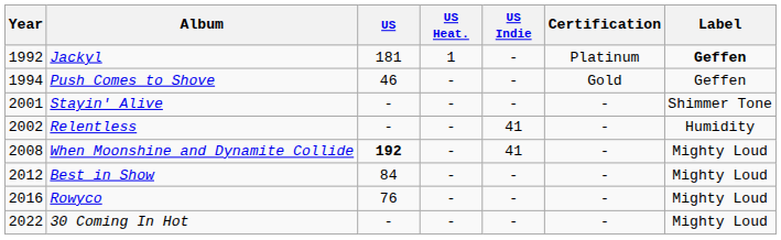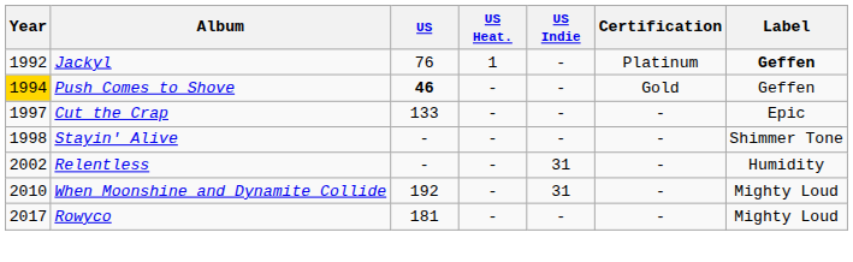Jackyl | US: 181 -> 76
Push Comes to Shove | Year: no background -> gold background
Push Comes to Shove | US: normal -> bold
+ row: 1997 | Cut the Crap | 133 | - | - | - | Epic
Stayin' Alive | Year: 2001 -> 1998
Relentless | US Indie: 41 -> 31
When Moonshine and Dynamite Collide | Year: 2008 -> 2010
When Moonshine and Dynamite Collide | US: bold -> normal
When Moonshine and Dynamite Collide | US Indie: 41 -> 31
- row: 2012 | Best in Show | 84 | - | - | - | Mighty Loud
Rowyco | Year: 2016 -> 2017
Rowyco | US: 76 -> 181
- row: 2022 | 30 Coming In Hot | - | - | - | - | Mighty Loud
